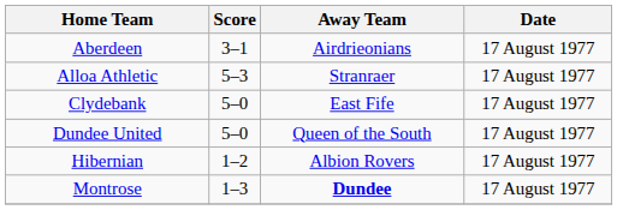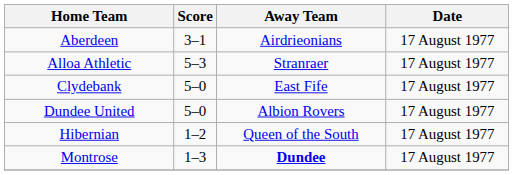Dundee United | Away Team: Queen of the South -> Albion Rovers
Hibernian | Away Team: Albion Rovers -> Queen of the South
